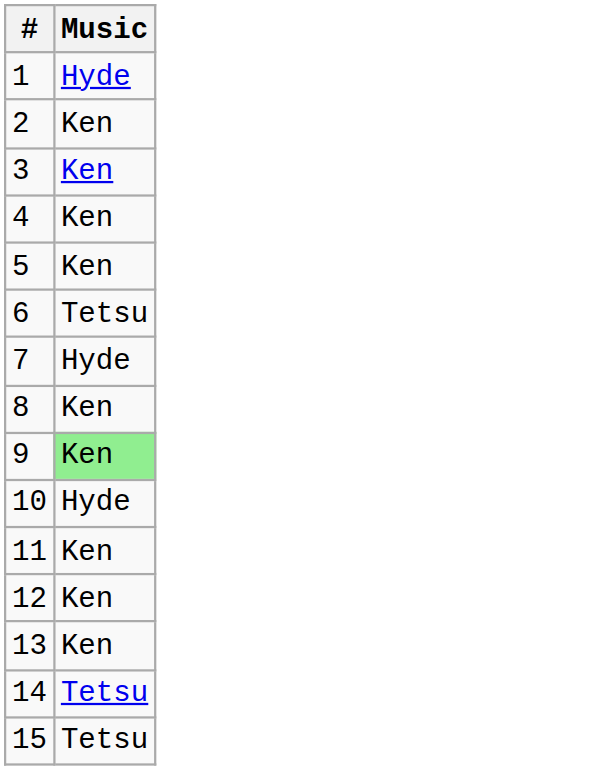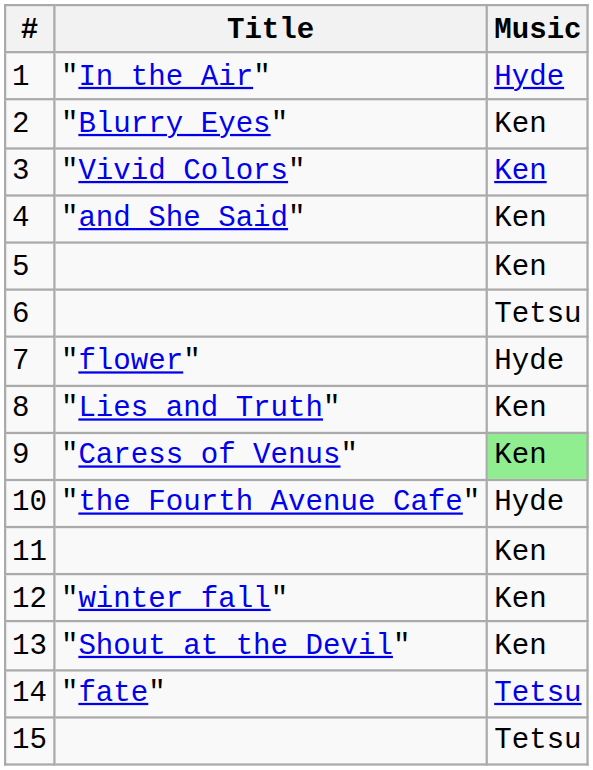+ column: Title | "In the Air" | "Blurry Eyes" | "Vivid Colors" | "and She Said" | "flower" | "Lies and Truth" | "Caress of Venus" | "the Fourth Avenue Cafe" | "winter fall" | "Shout at the Devil" | "fate"
